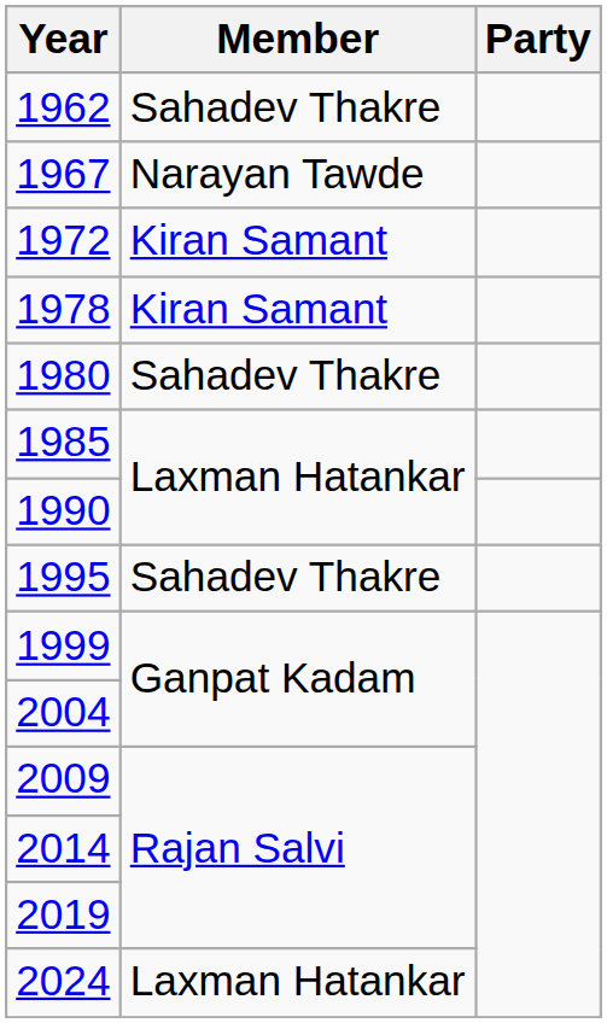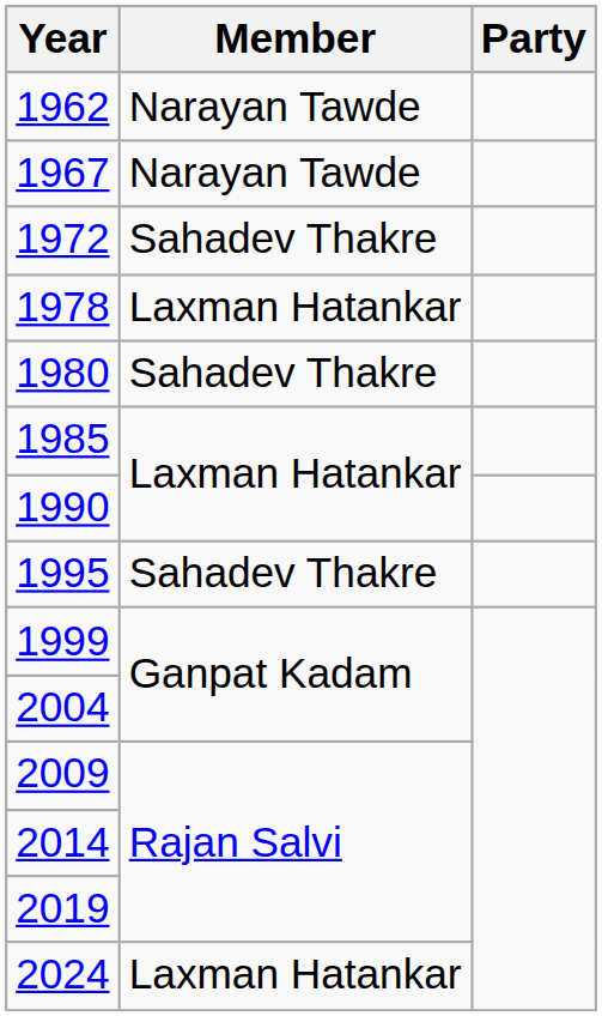1962 | Member: Sahadev Thakre -> Narayan Tawde
1972 | Member: Kiran Samant -> Sahadev Thakre
1978 | Member: Kiran Samant -> Laxman Hatankar
